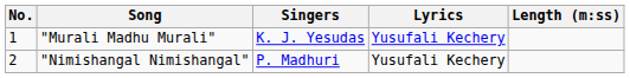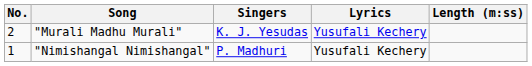"Murali Madhu Murali" | No.: 1 -> 2
"Nimishangal Nimishangal" | No.: 2 -> 1
